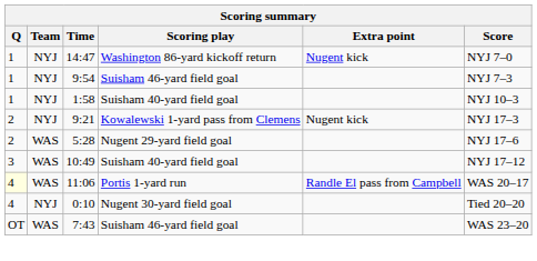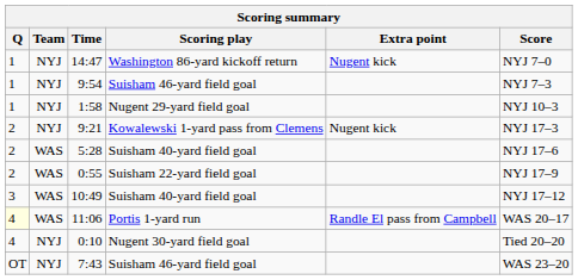1:58 | Scoring play: Suisham 40-yard field goal -> Nugent 29-yard field goal
5:28 | Scoring play: Nugent 29-yard field goal -> Suisham 40-yard field goal
+ row: 2 | WAS | 0:55 | Suisham 22-yard field goal | NYJ 17–9
7:43 | Team: WAS -> NYJ
